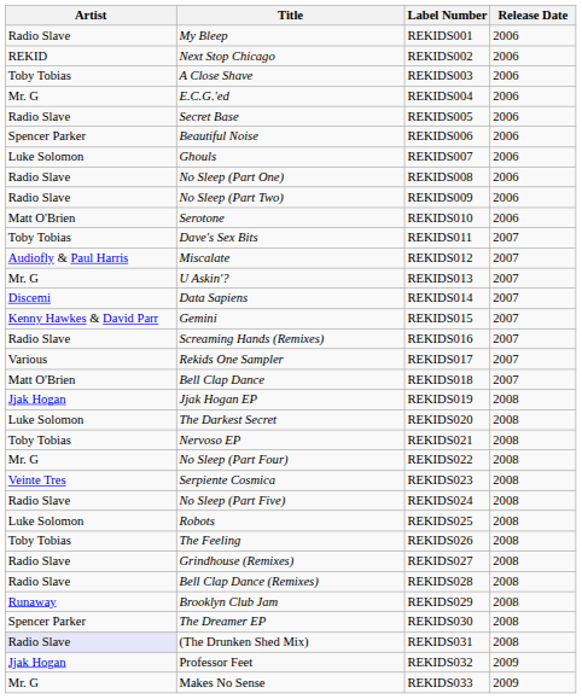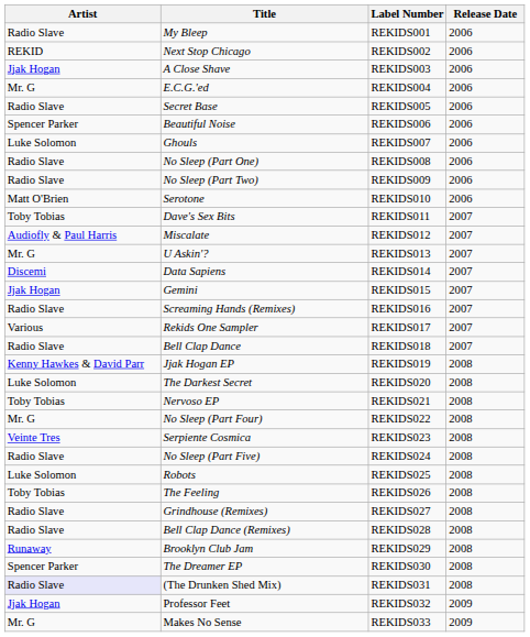A Close Shave | Artist: Toby Tobias -> Jjak Hogan
Gemini | Artist: Kenny Hawkes & David Parr -> Jjak Hogan
Bell Clap Dance | Artist: Matt O'Brien -> Radio Slave
Jjak Hogan EP | Artist: Jjak Hogan -> Kenny Hawkes & David Parr
